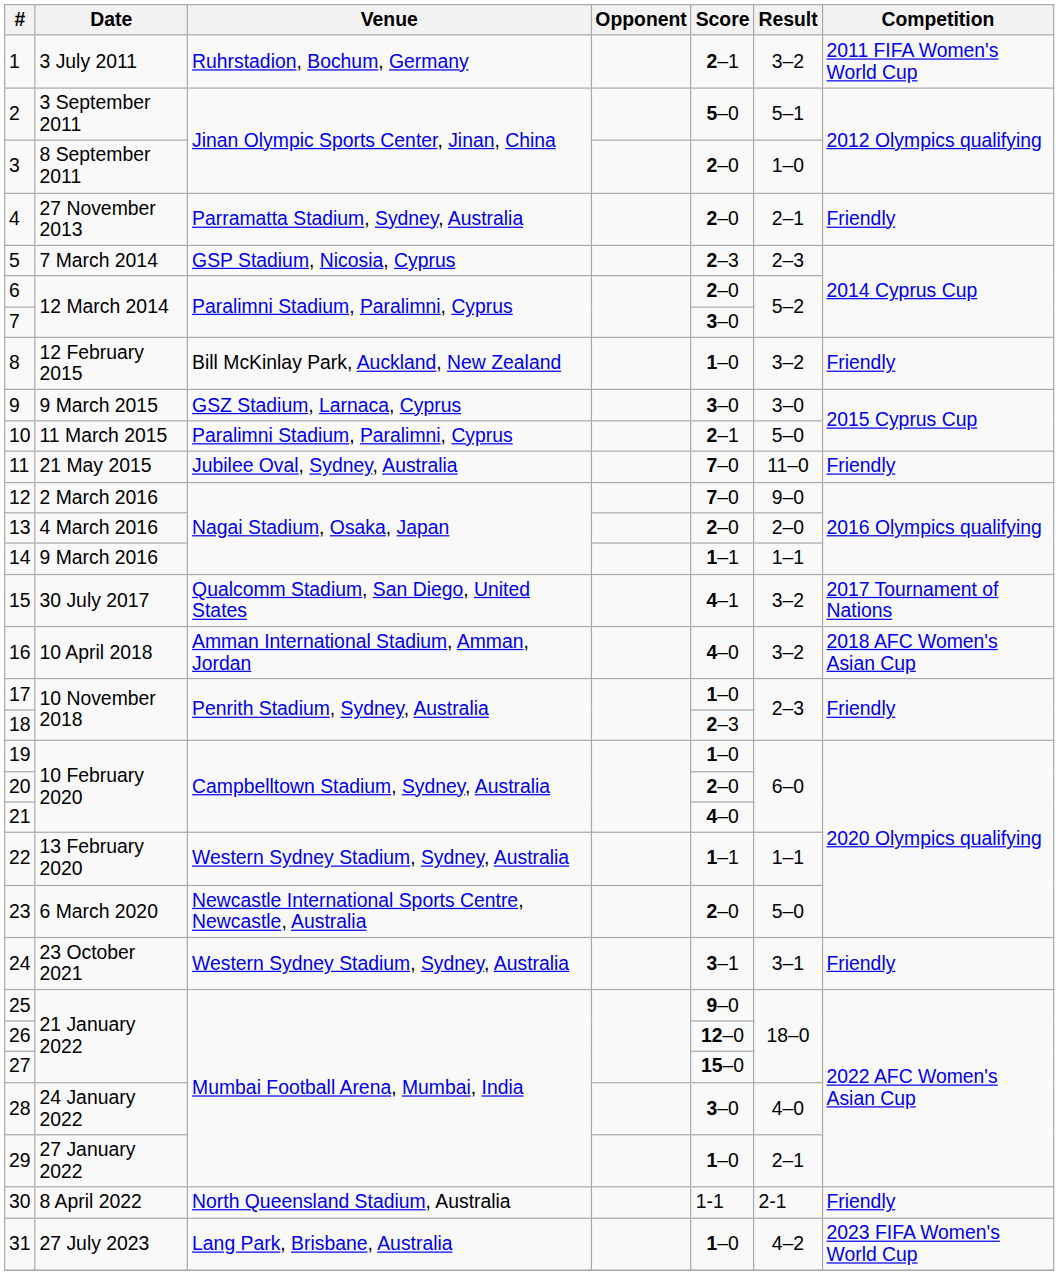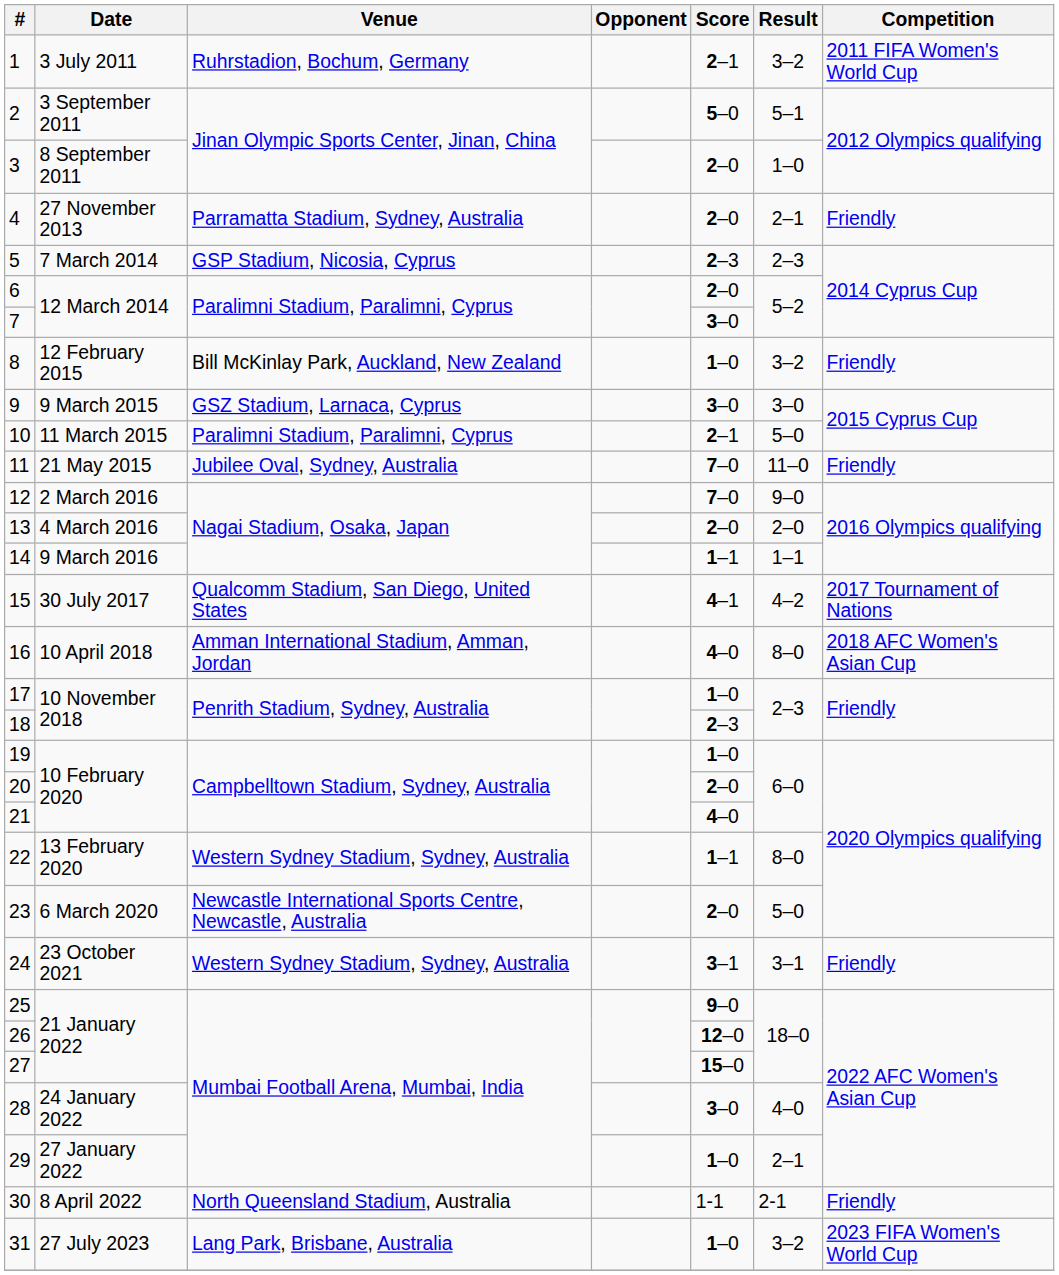15 | Result: 3–2 -> 4–2
16 | Result: 3–2 -> 8–0
22 | Result: 1–1 -> 8–0
31 | Result: 4–2 -> 3–2
